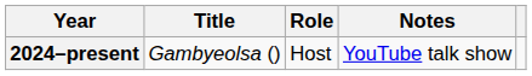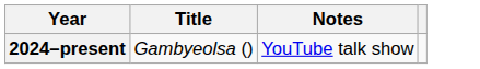- column: Role | Host
